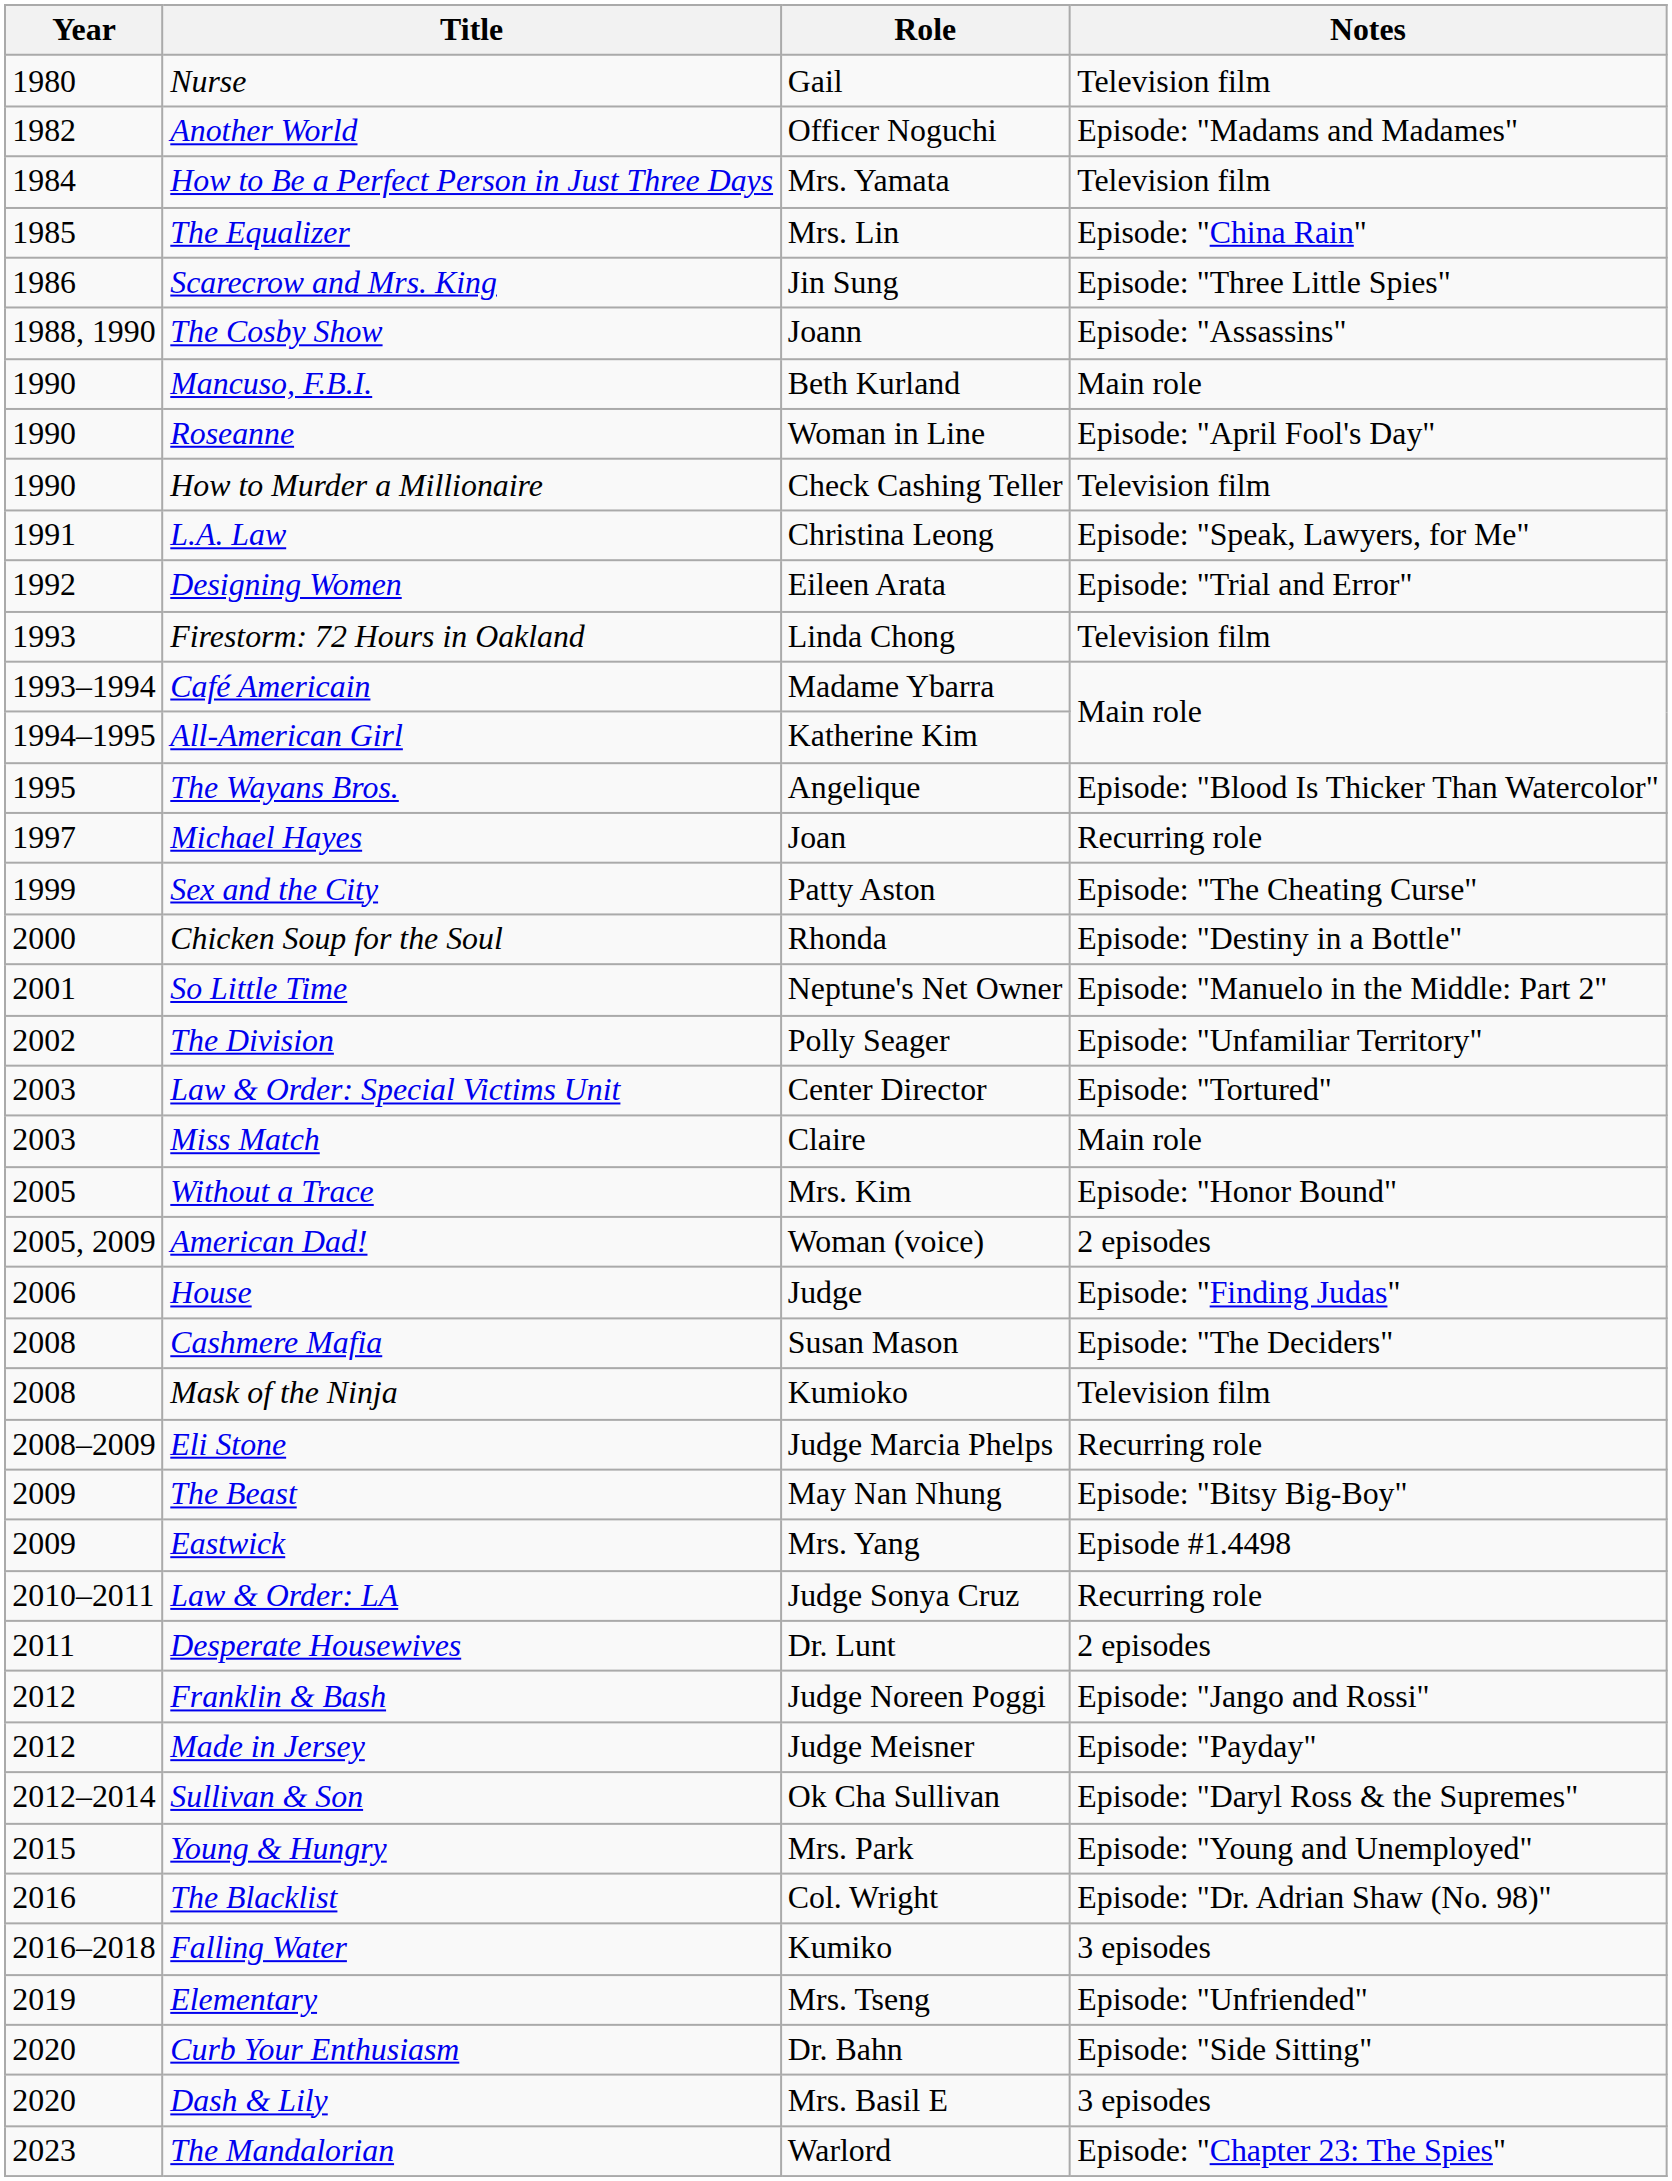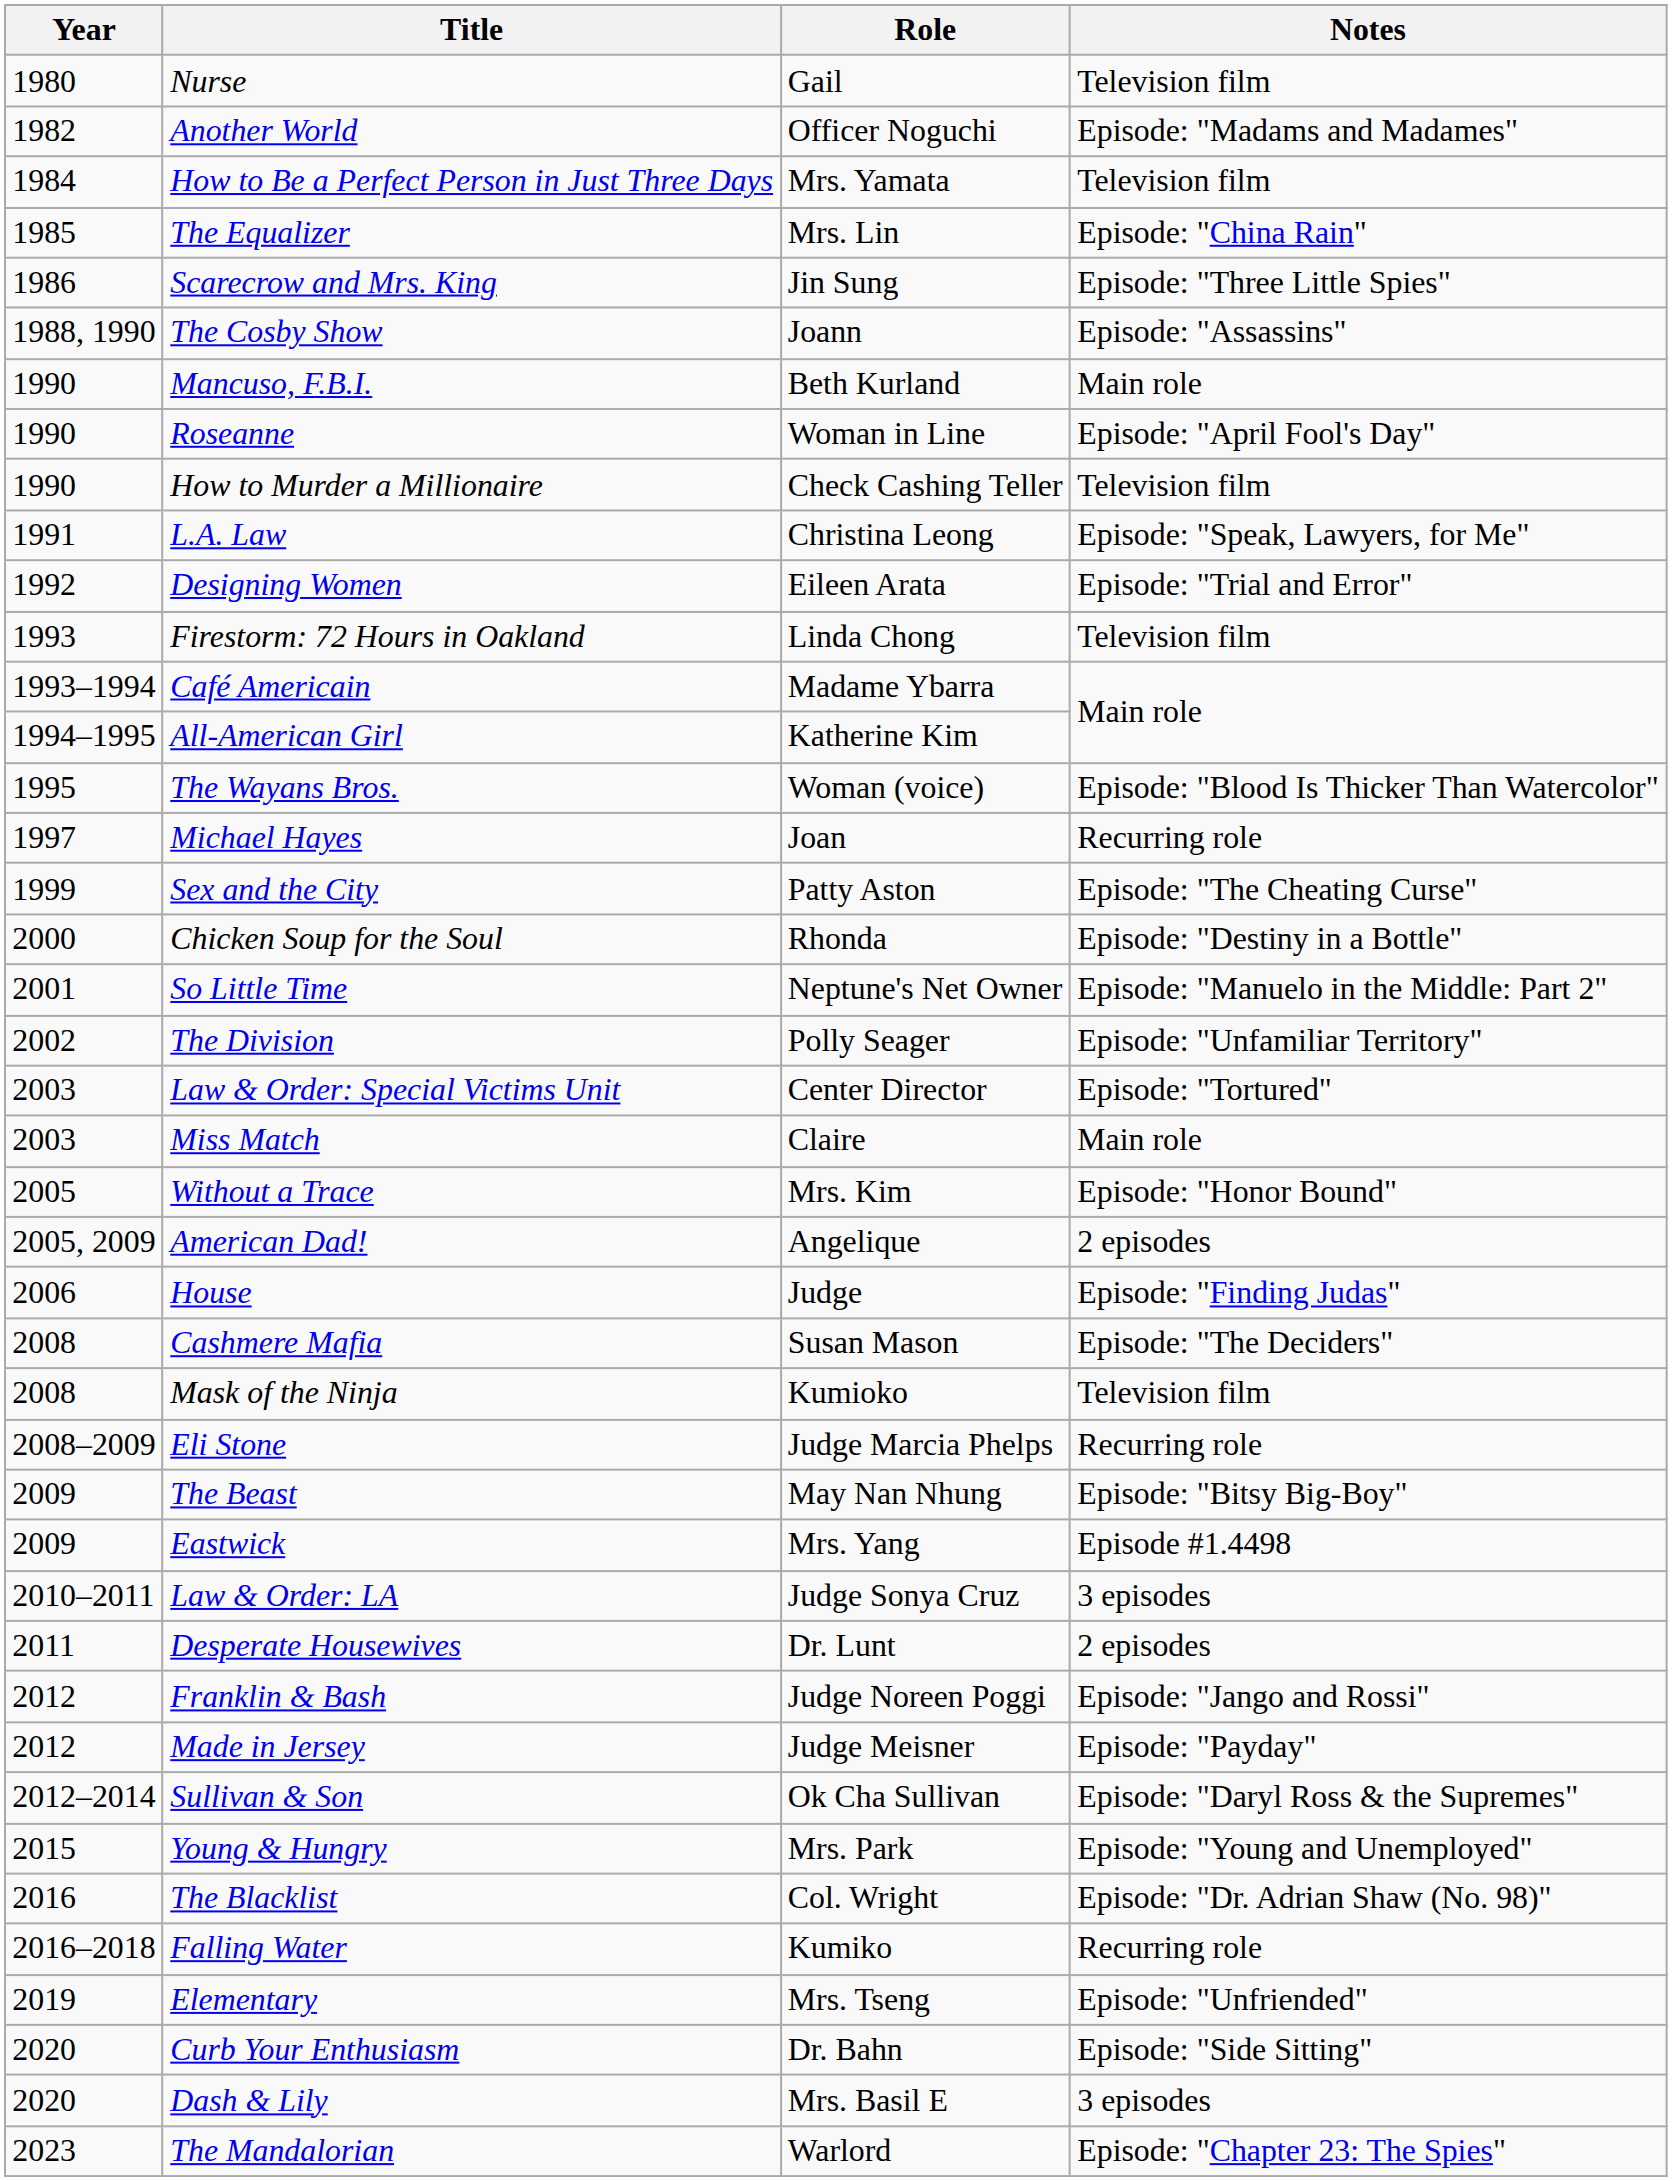The Wayans Bros. | Role: Angelique -> Woman (voice)
American Dad! | Role: Woman (voice) -> Angelique
Law & Order: LA | Notes: Recurring role -> 3 episodes
Falling Water | Notes: 3 episodes -> Recurring role
